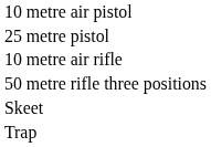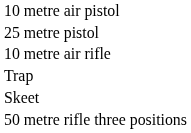rows swapped: 50 metre rifle three positions <-> Trap
